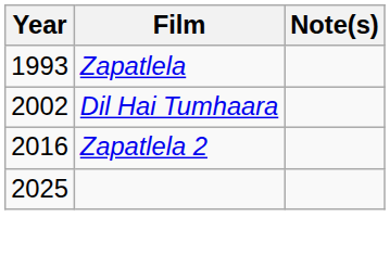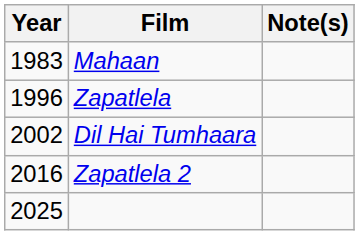+ row: 1983 | Mahaan
Zapatlela | Year: 1993 -> 1996
